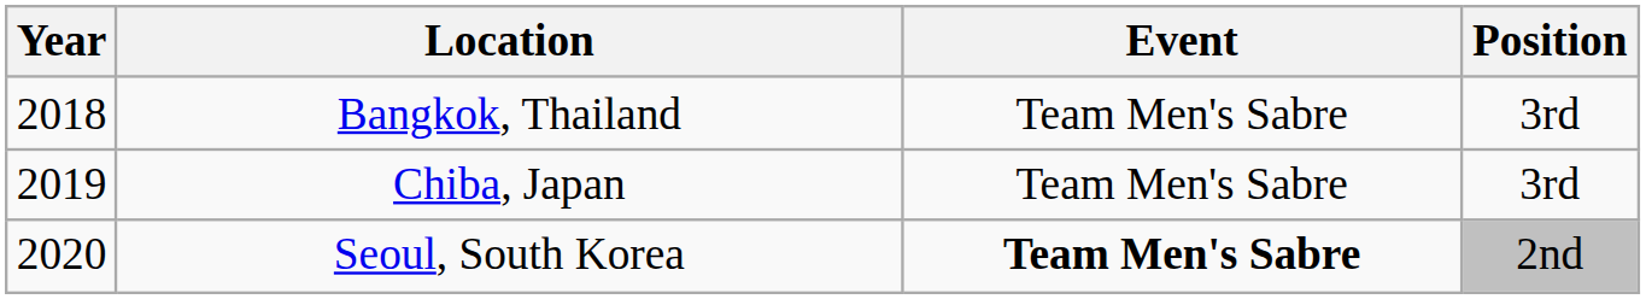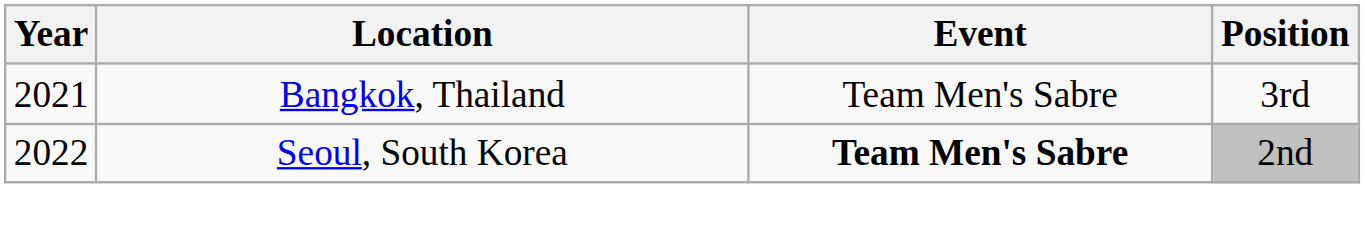Bangkok, Thailand | Year: 2018 -> 2021
- row: 2019 | Chiba, Japan | Team Men's Sabre | 3rd
Seoul, South Korea | Year: 2020 -> 2022
